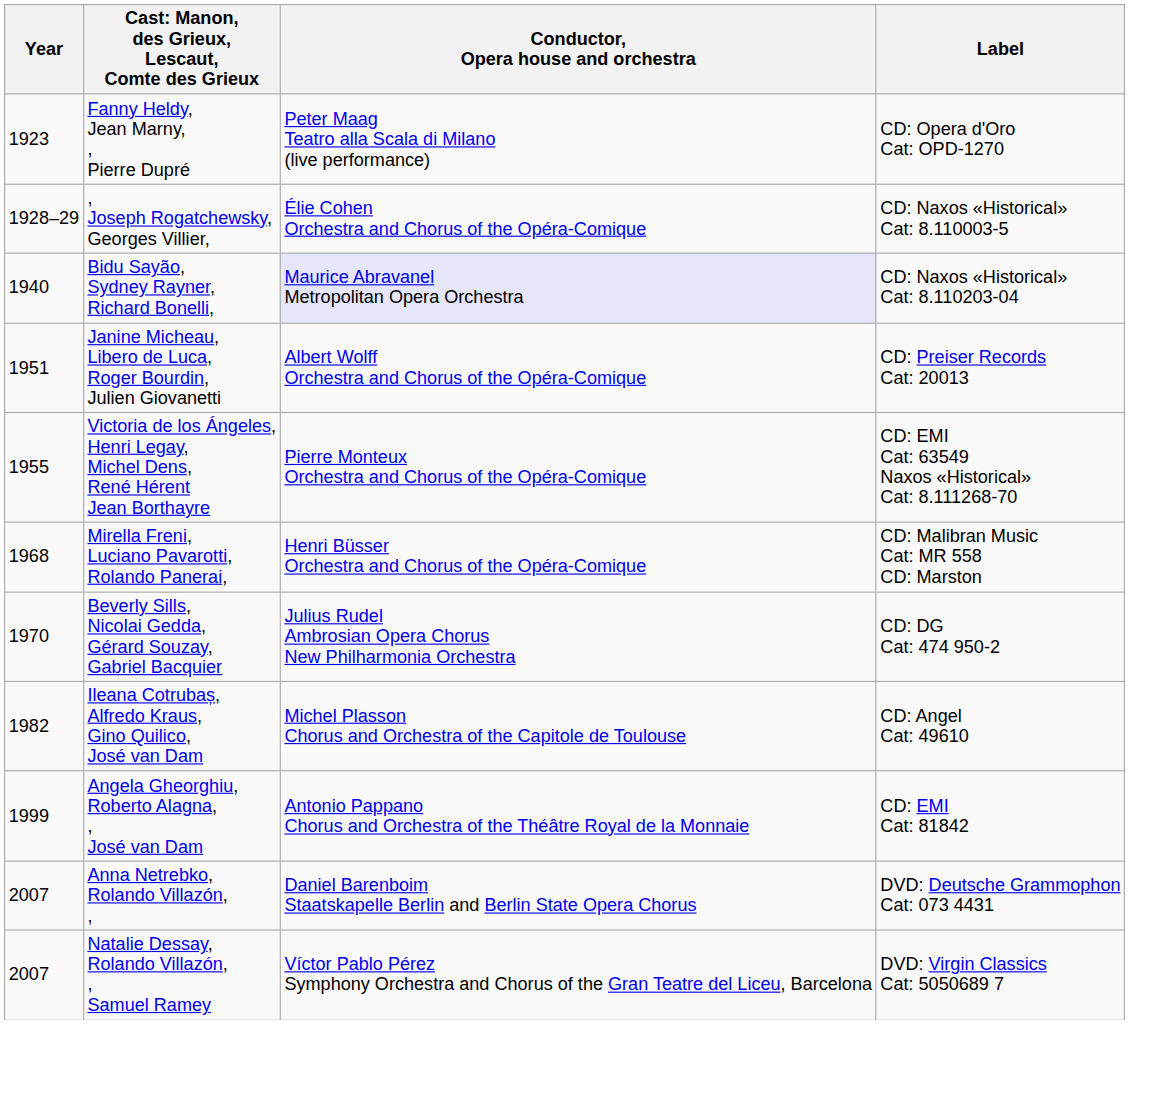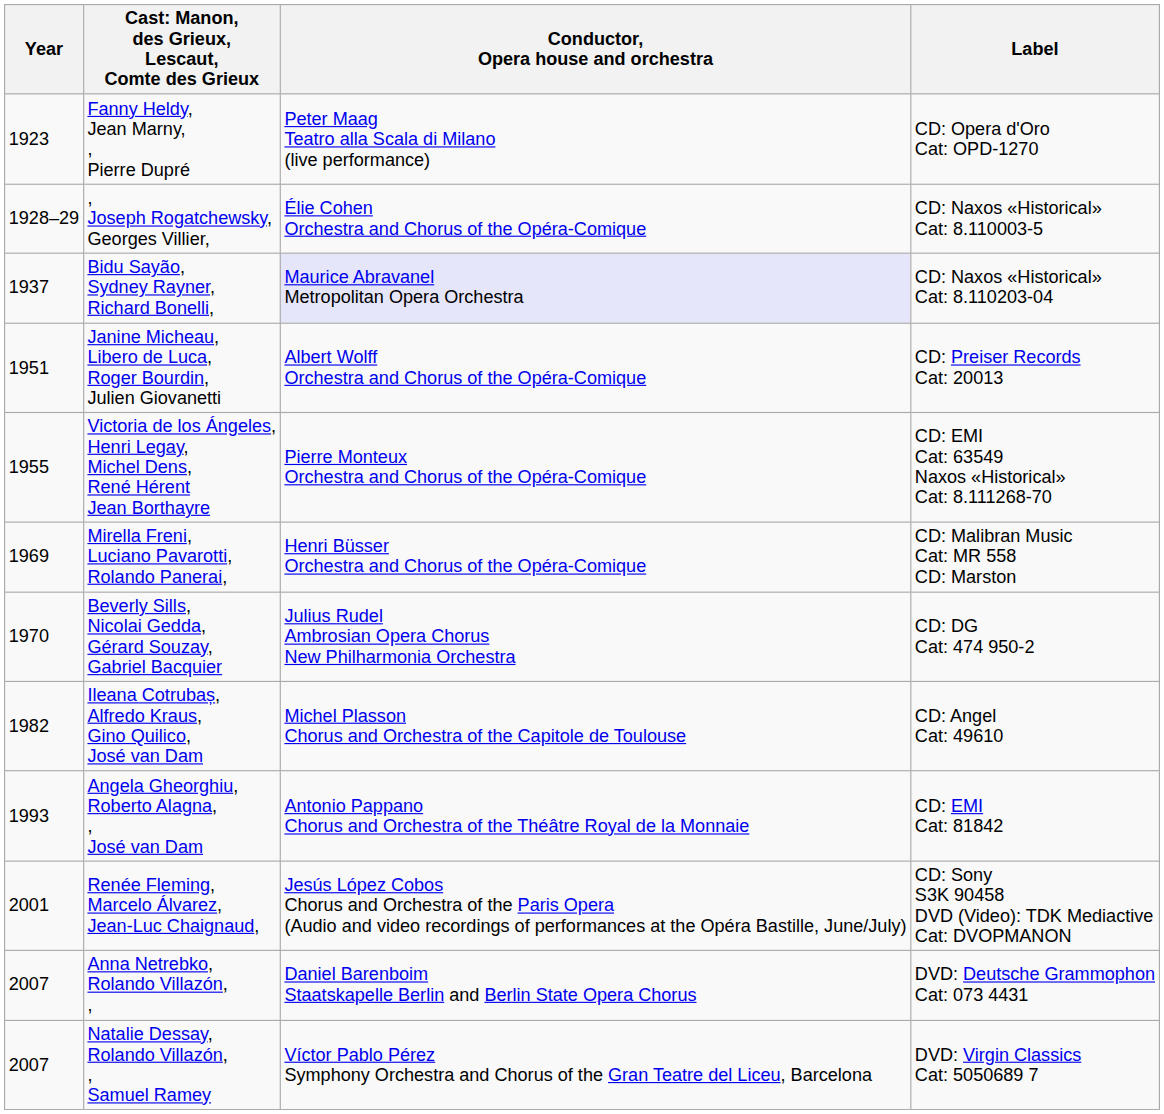Bidu Sayão, Sydney Rayner, Richard Bonelli, | Year: 1940 -> 1937
Mirella Freni, Luciano Pavarotti, Rolando Panerai, | Year: 1968 -> 1969
Angela Gheorghiu, Roberto Alagna, , José van Dam | Year: 1999 -> 1993
+ row: 2001 | Renée Fleming, Marcelo Álvarez, Jean-Luc Chaignaud, | Jesús López Cobos Chorus and Orchestra of the Paris Opera (Audio and video recordings of performances at the Opéra Bastille, June/July) | CD: Sony S3K 90458 DVD (Video): TDK Mediactive Cat: DVOPMANON
